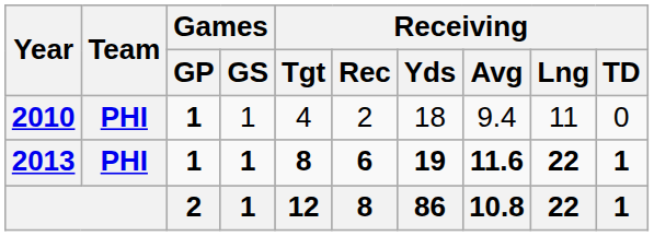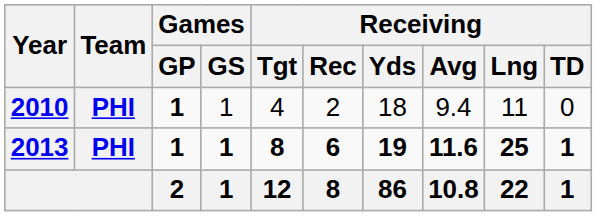2013 | Receiving / Lng: 22 -> 25
